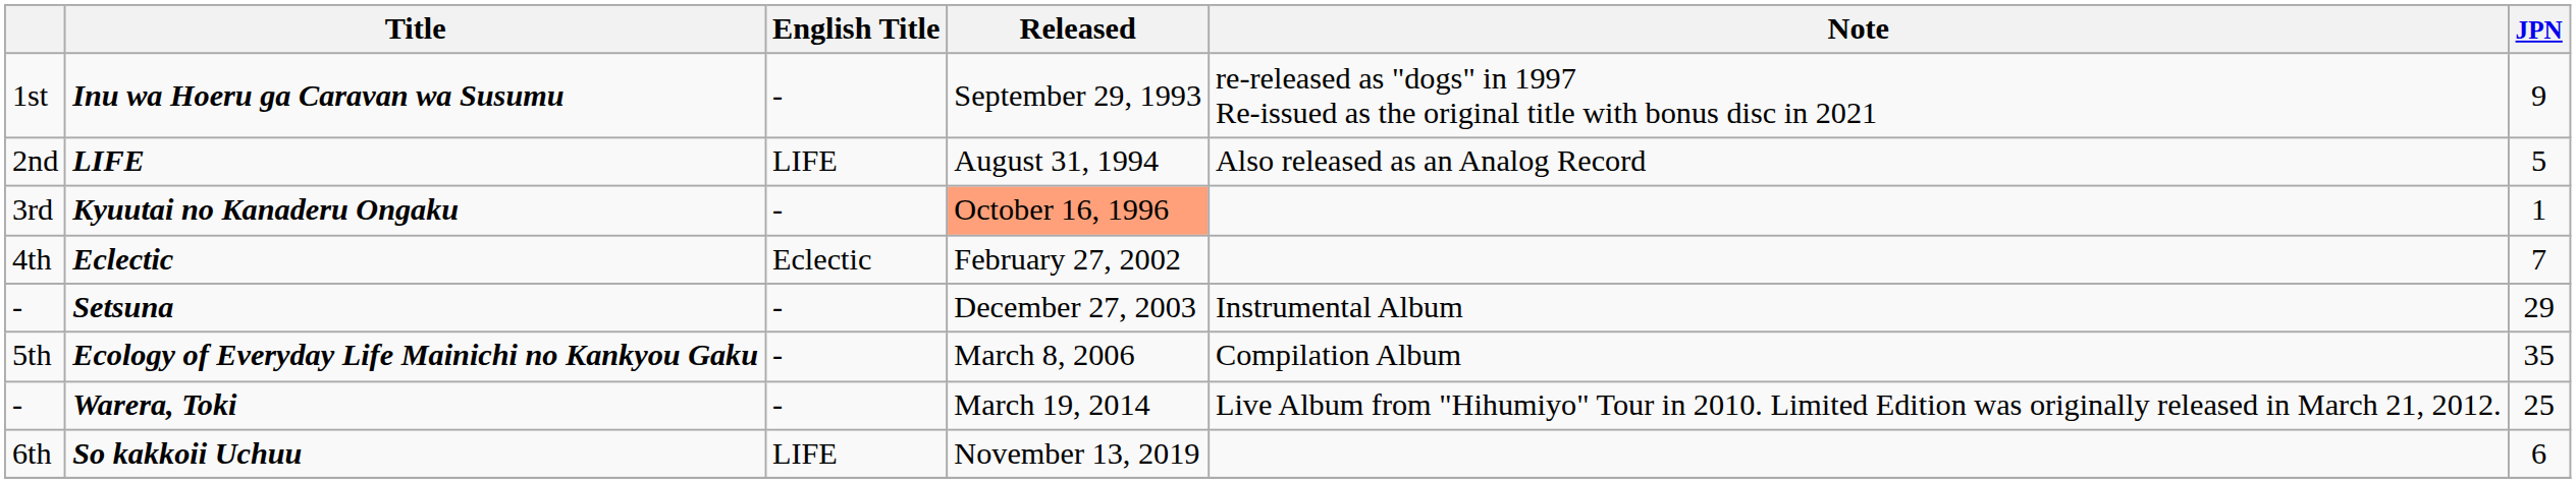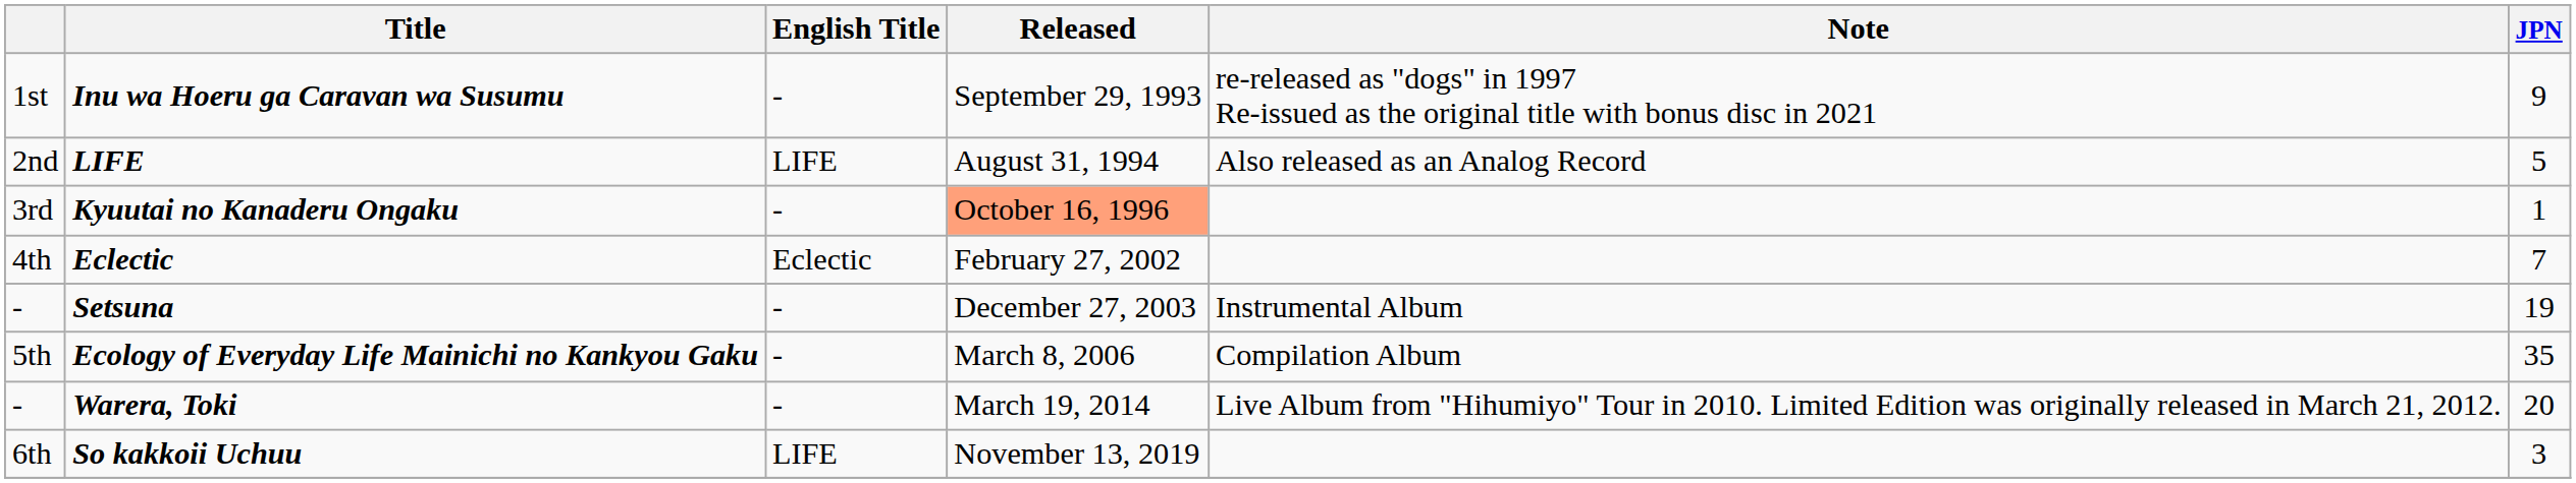Setsuna | JPN: 29 -> 19
Warera, Toki | JPN: 25 -> 20
So kakkoii Uchuu | JPN: 6 -> 3
